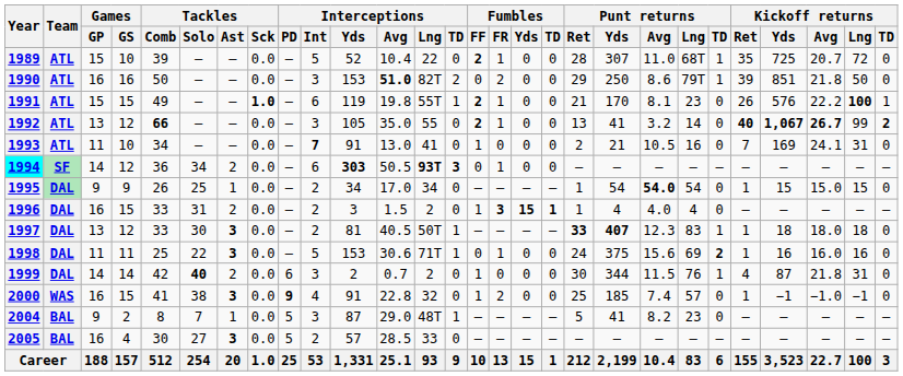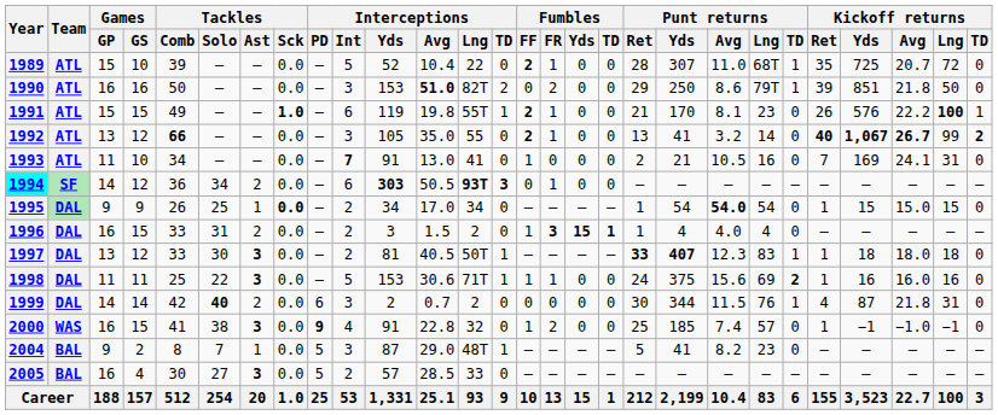1995 | Tackles / Sck: normal -> bold
1998 | Fumbles / FF: 0 -> 1
1999 | Fumbles / FF: 1 -> 0
